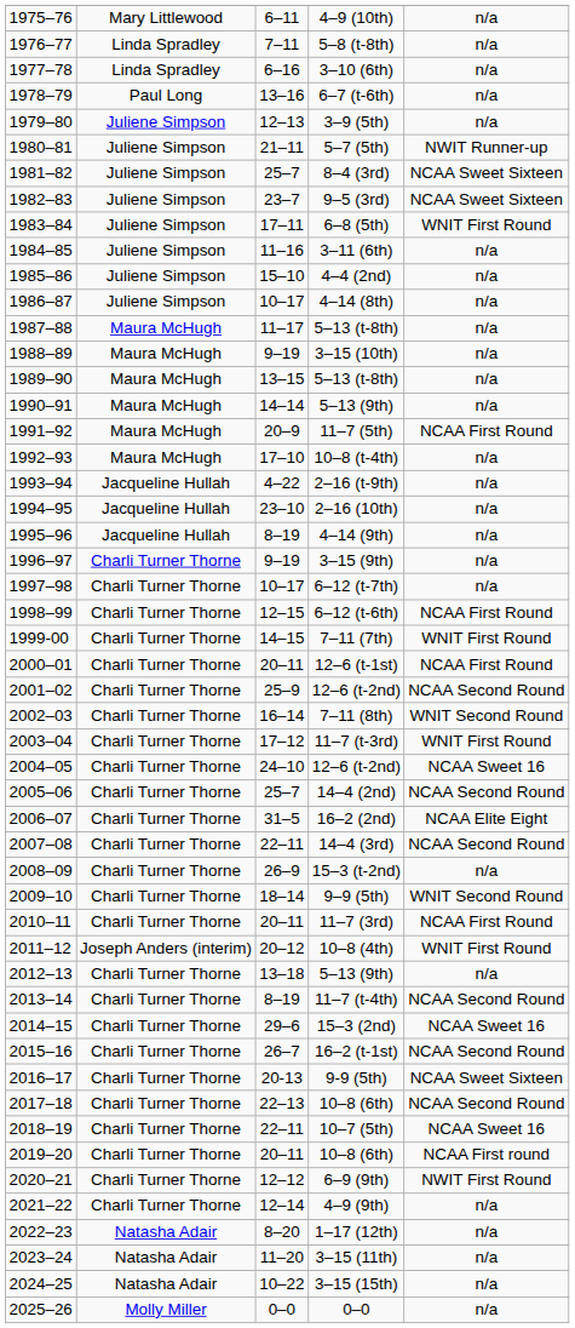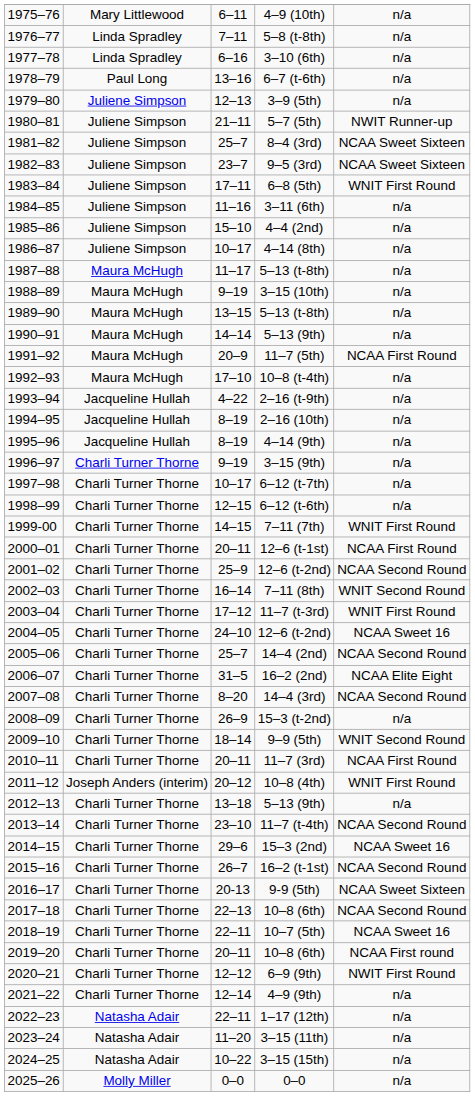2–16 (10th) | column 3: 23–10 -> 8–19
6–12 (t-6th) | column 5: NCAA First Round -> n/a
14–4 (3rd) | column 3: 22–11 -> 8–20
11–7 (t-4th) | column 3: 8–19 -> 23–10
1–17 (12th) | column 3: 8–20 -> 22–11
